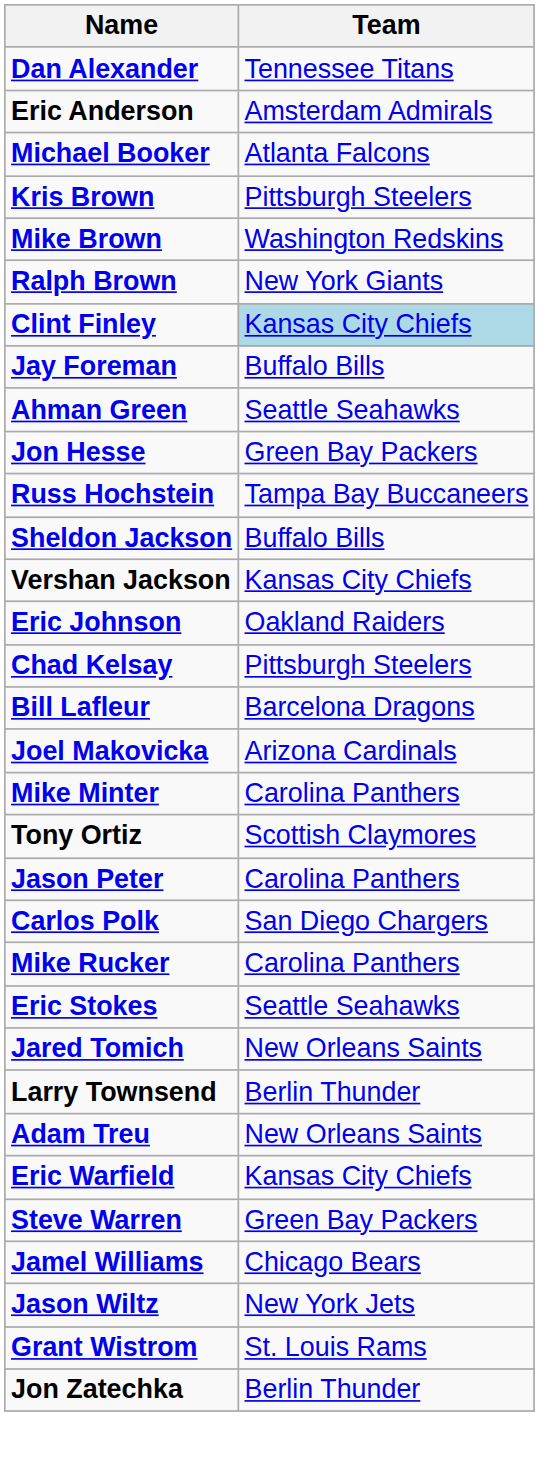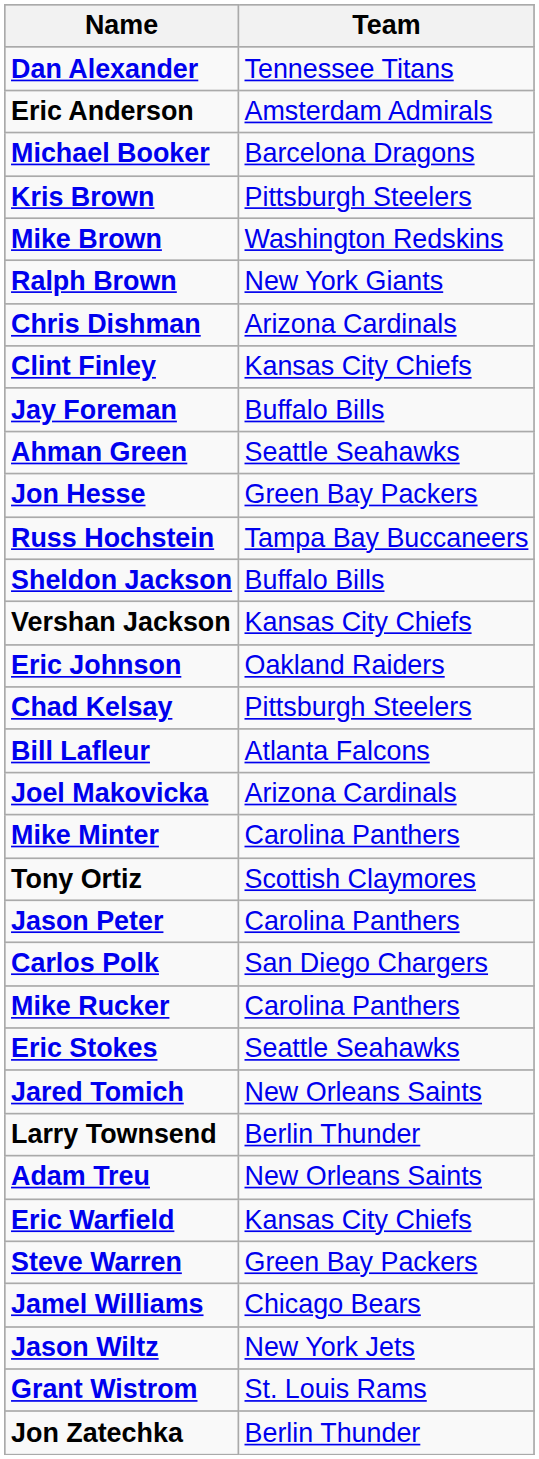Michael Booker | Team: Atlanta Falcons -> Barcelona Dragons
+ row: Chris Dishman | Arizona Cardinals
Clint Finley | Team: lightblue background -> no background
Bill Lafleur | Team: Barcelona Dragons -> Atlanta Falcons
